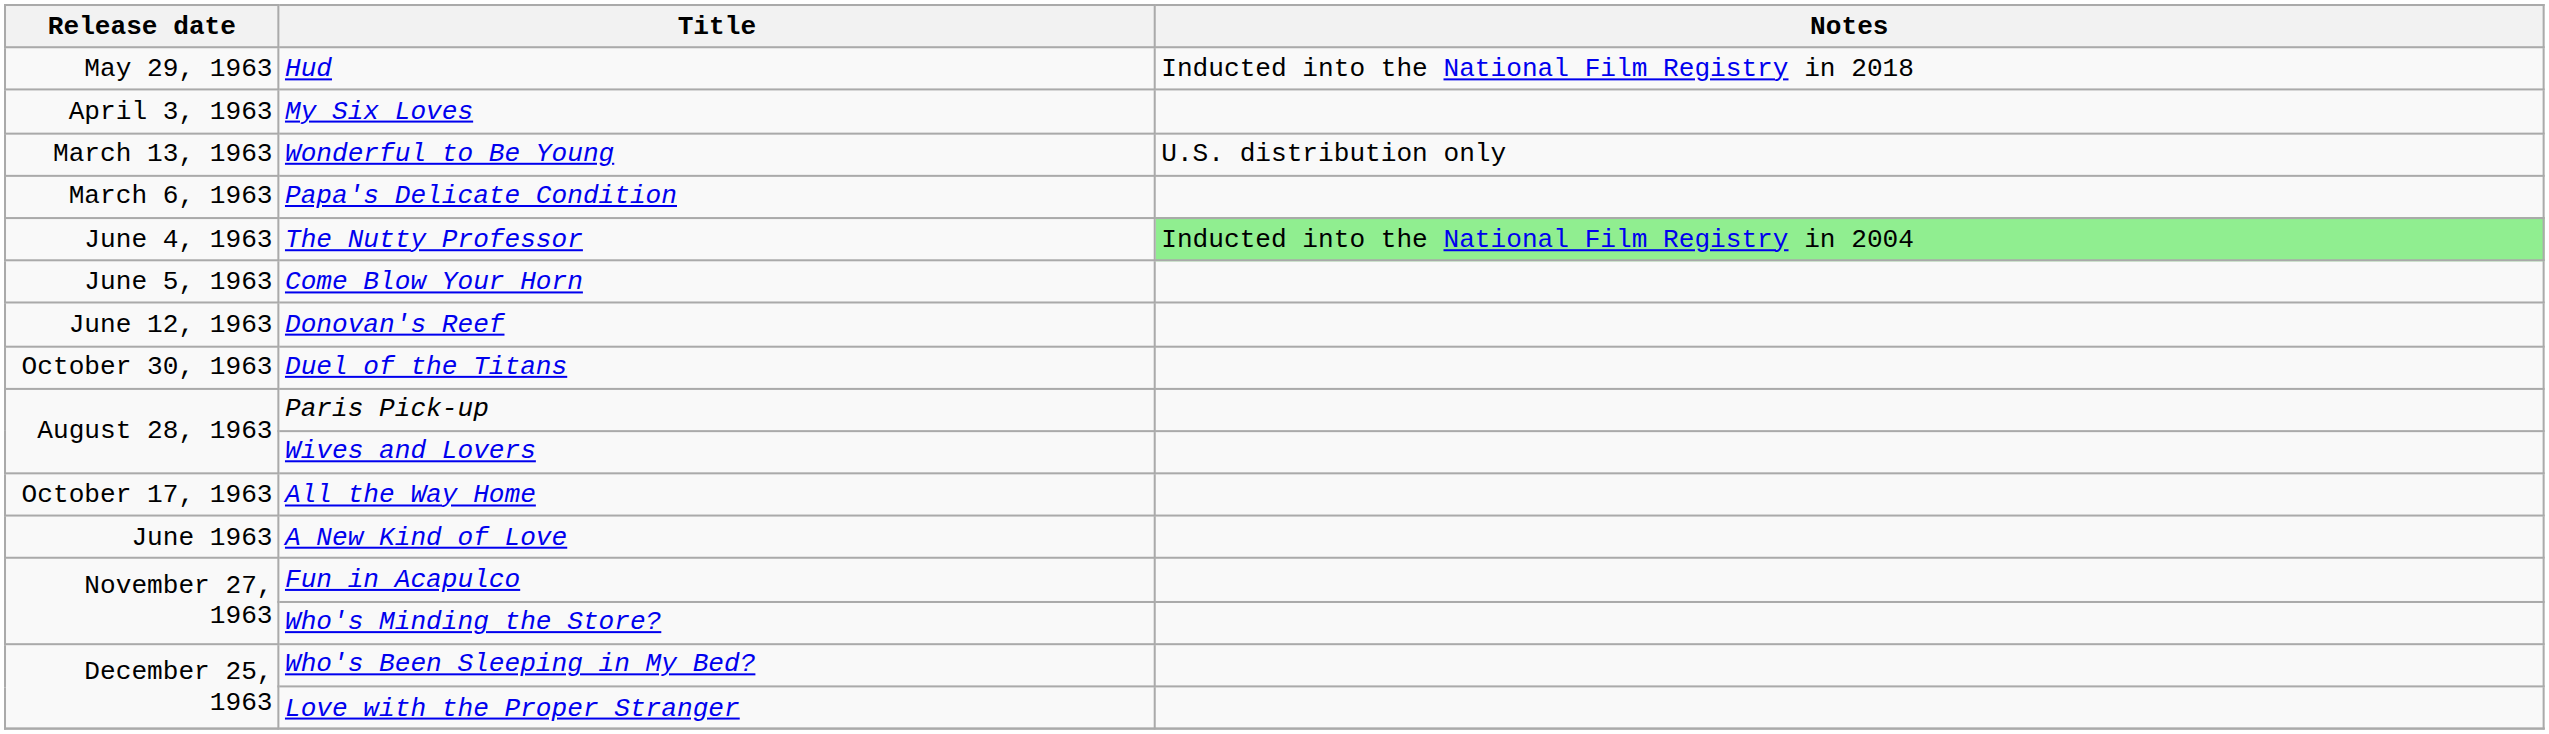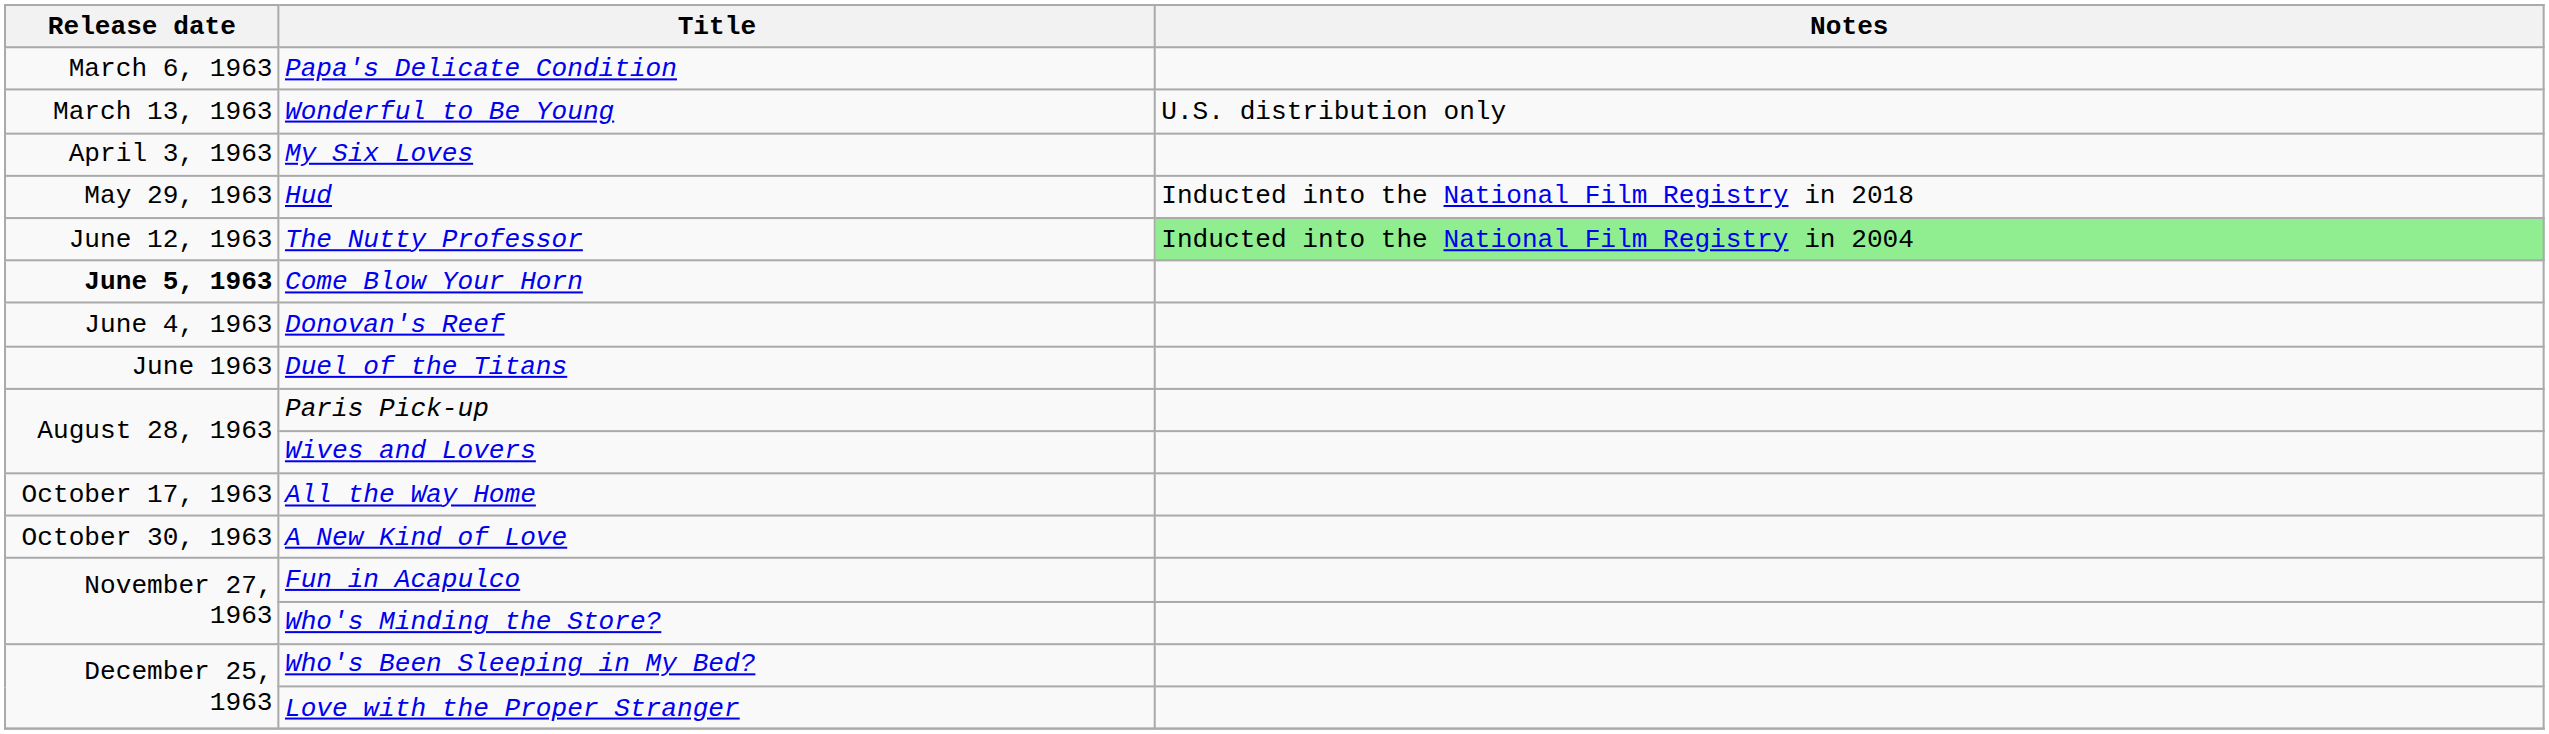rows swapped: Papa's Delicate Condition <-> Hud
rows swapped: Wonderful to Be Young <-> My Six Loves
The Nutty Professor | Release date: June 4, 1963 -> June 12, 1963
Come Blow Your Horn | Release date: normal -> bold
Donovan's Reef | Release date: June 12, 1963 -> June 4, 1963
Duel of the Titans | Release date: October 30, 1963 -> June 1963
A New Kind of Love | Release date: June 1963 -> October 30, 1963
